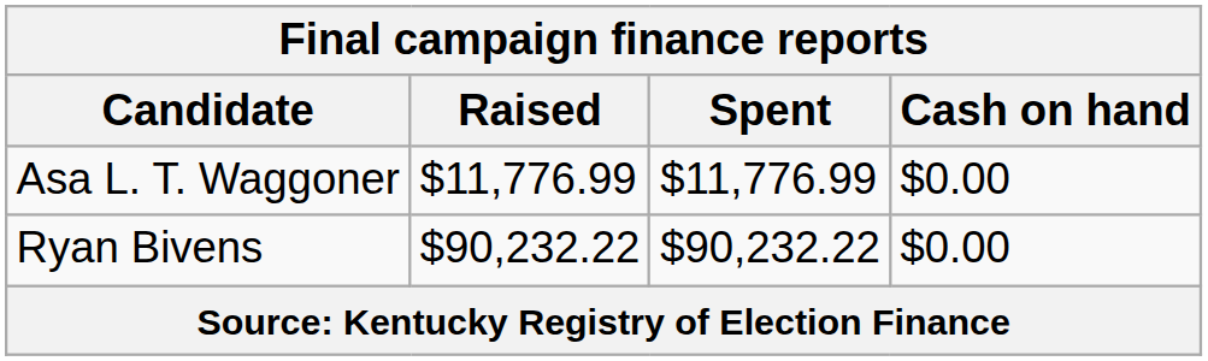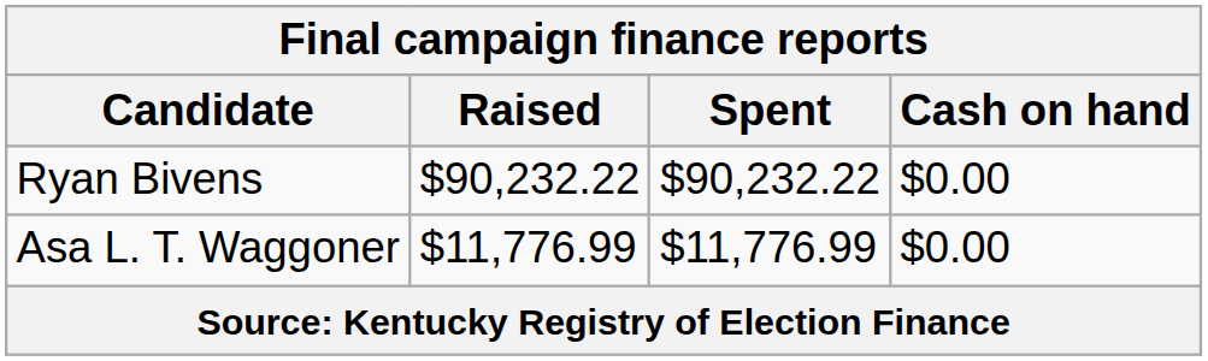rows swapped: Ryan Bivens <-> Asa L. T. Waggoner
